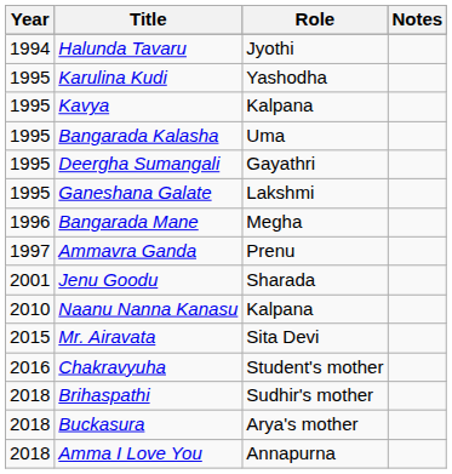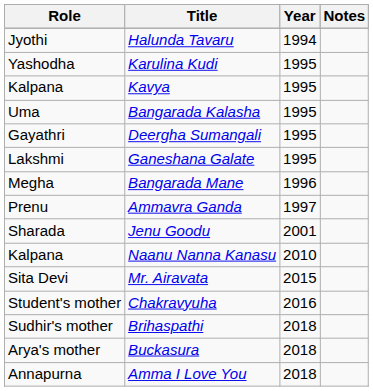columns swapped: Year <-> Role
